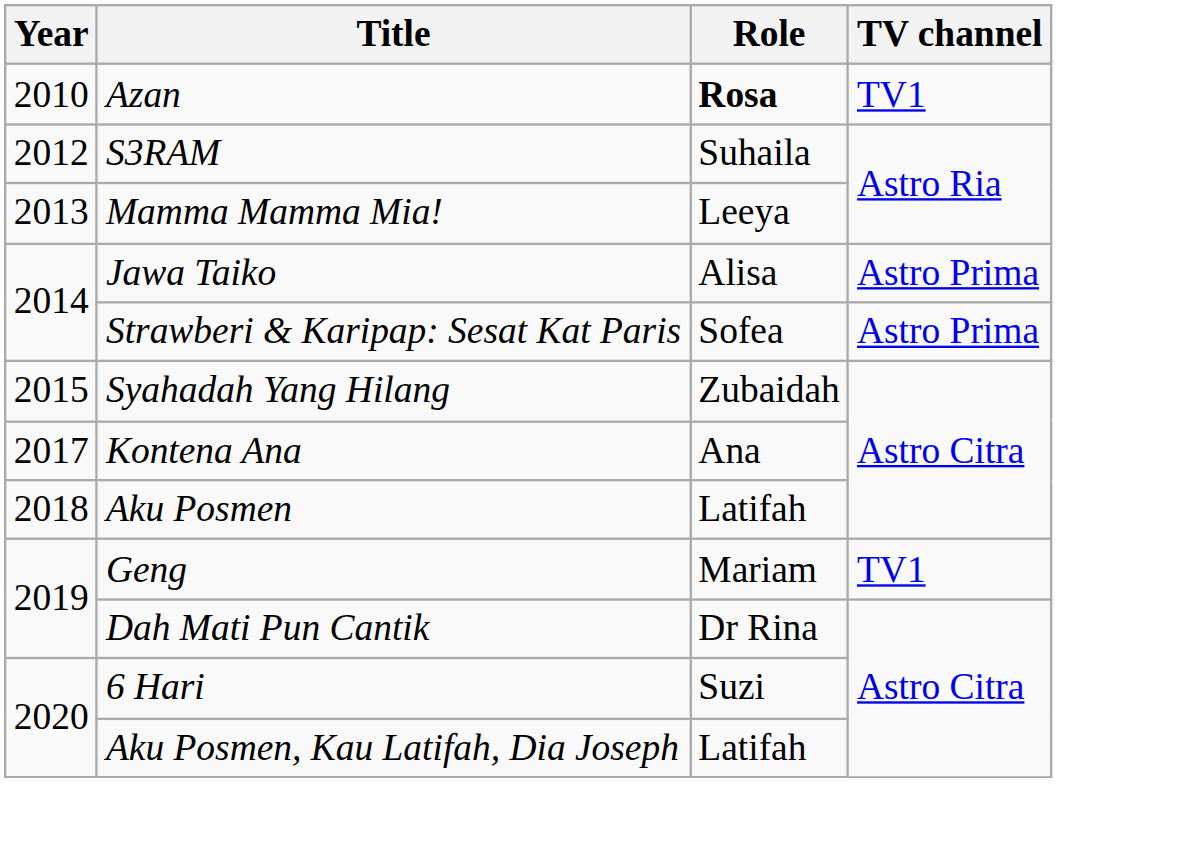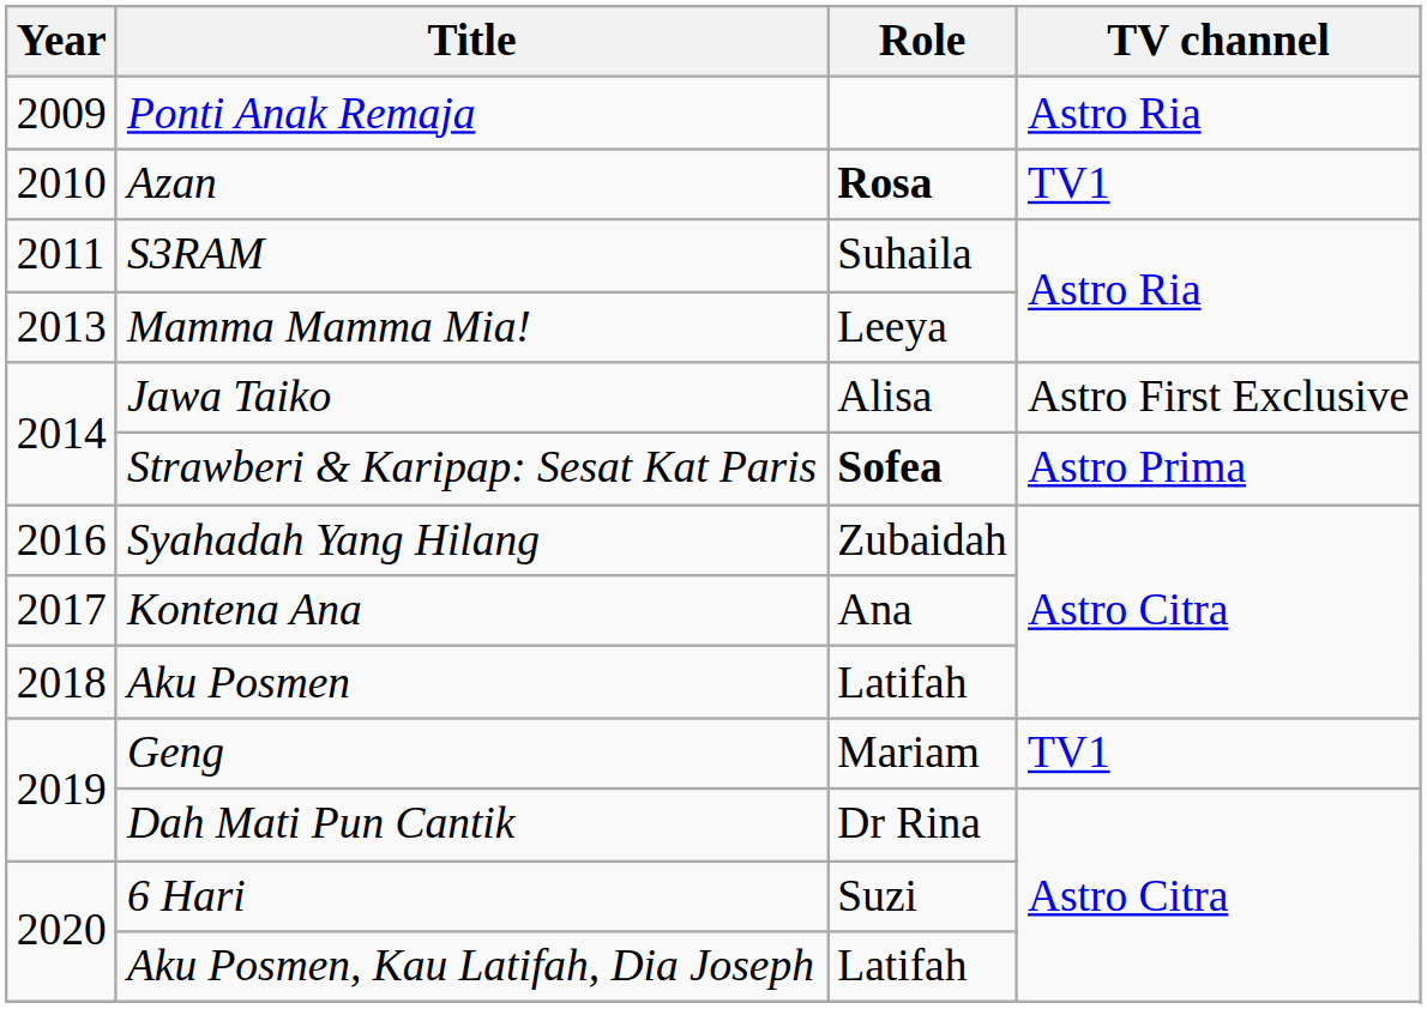+ row: 2009 | Ponti Anak Remaja | Astro Ria
S3RAM | Year: 2012 -> 2011
Jawa Taiko | TV channel: Astro Prima -> Astro First Exclusive
Strawberi & Karipap: Sesat Kat Paris | Role: normal -> bold
Syahadah Yang Hilang | Year: 2015 -> 2016
